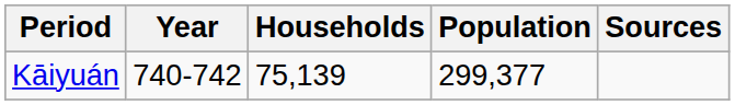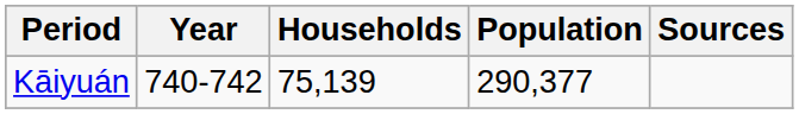Kāiyuán | Population: 299,377 -> 290,377
